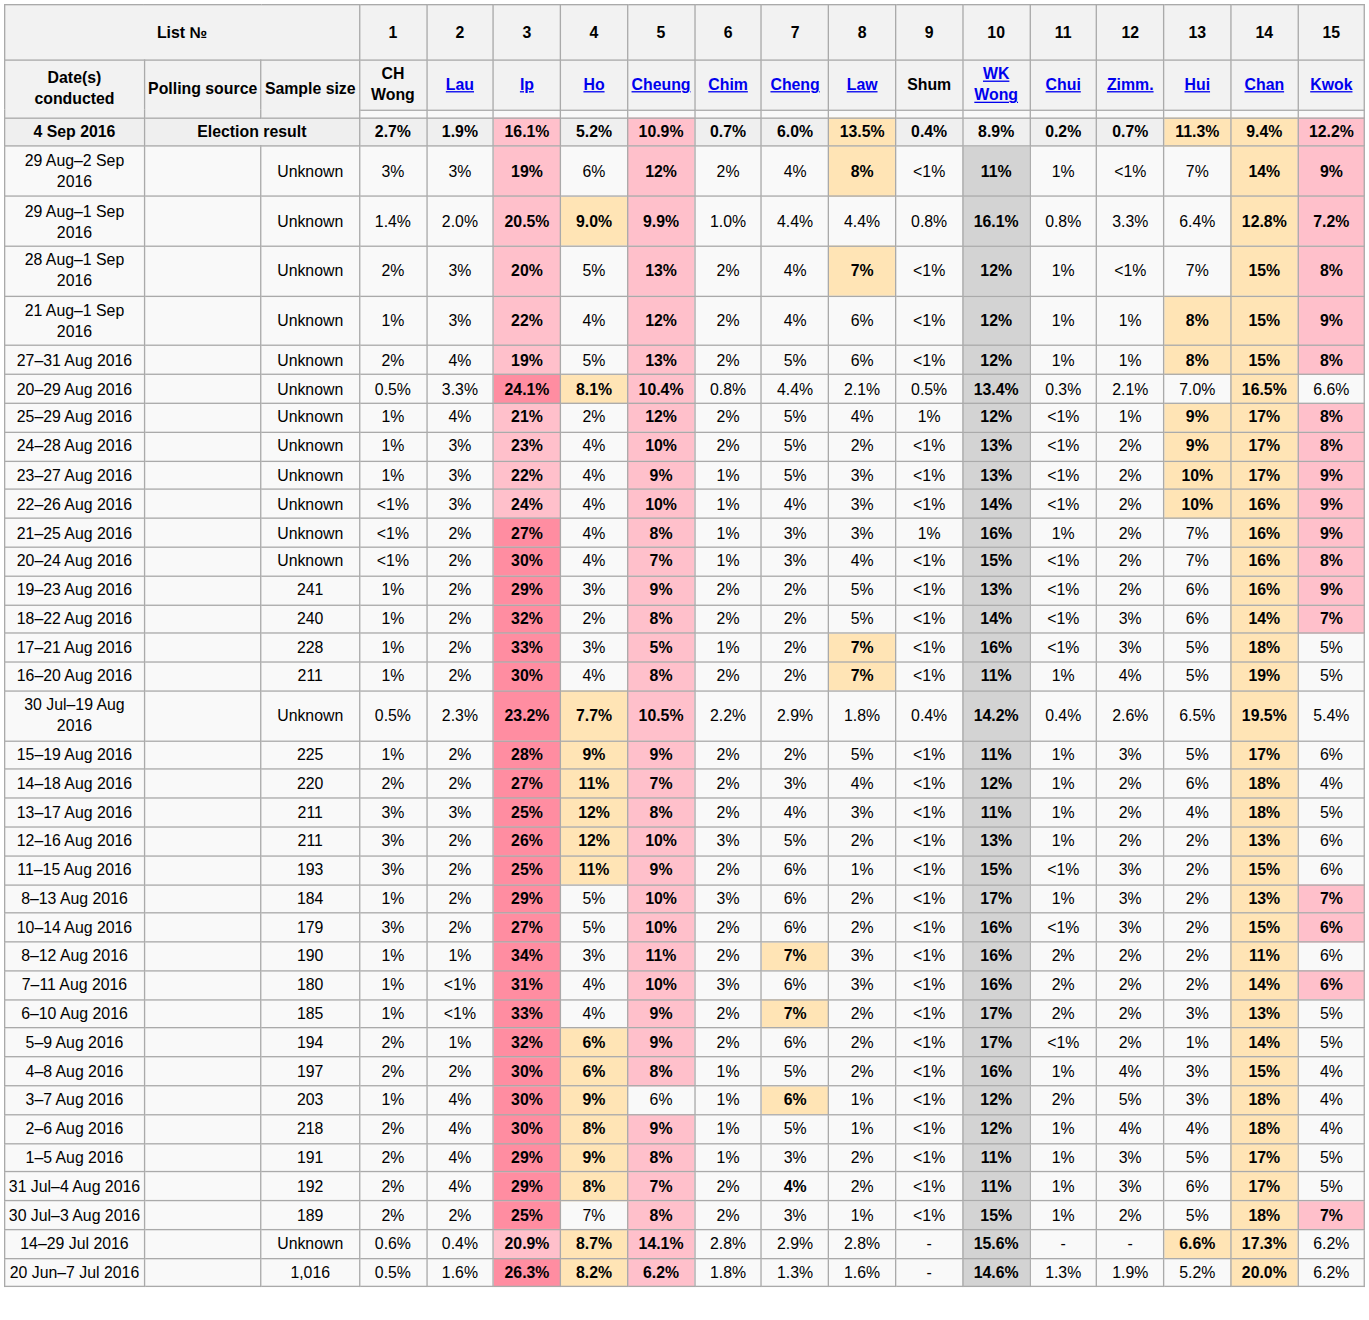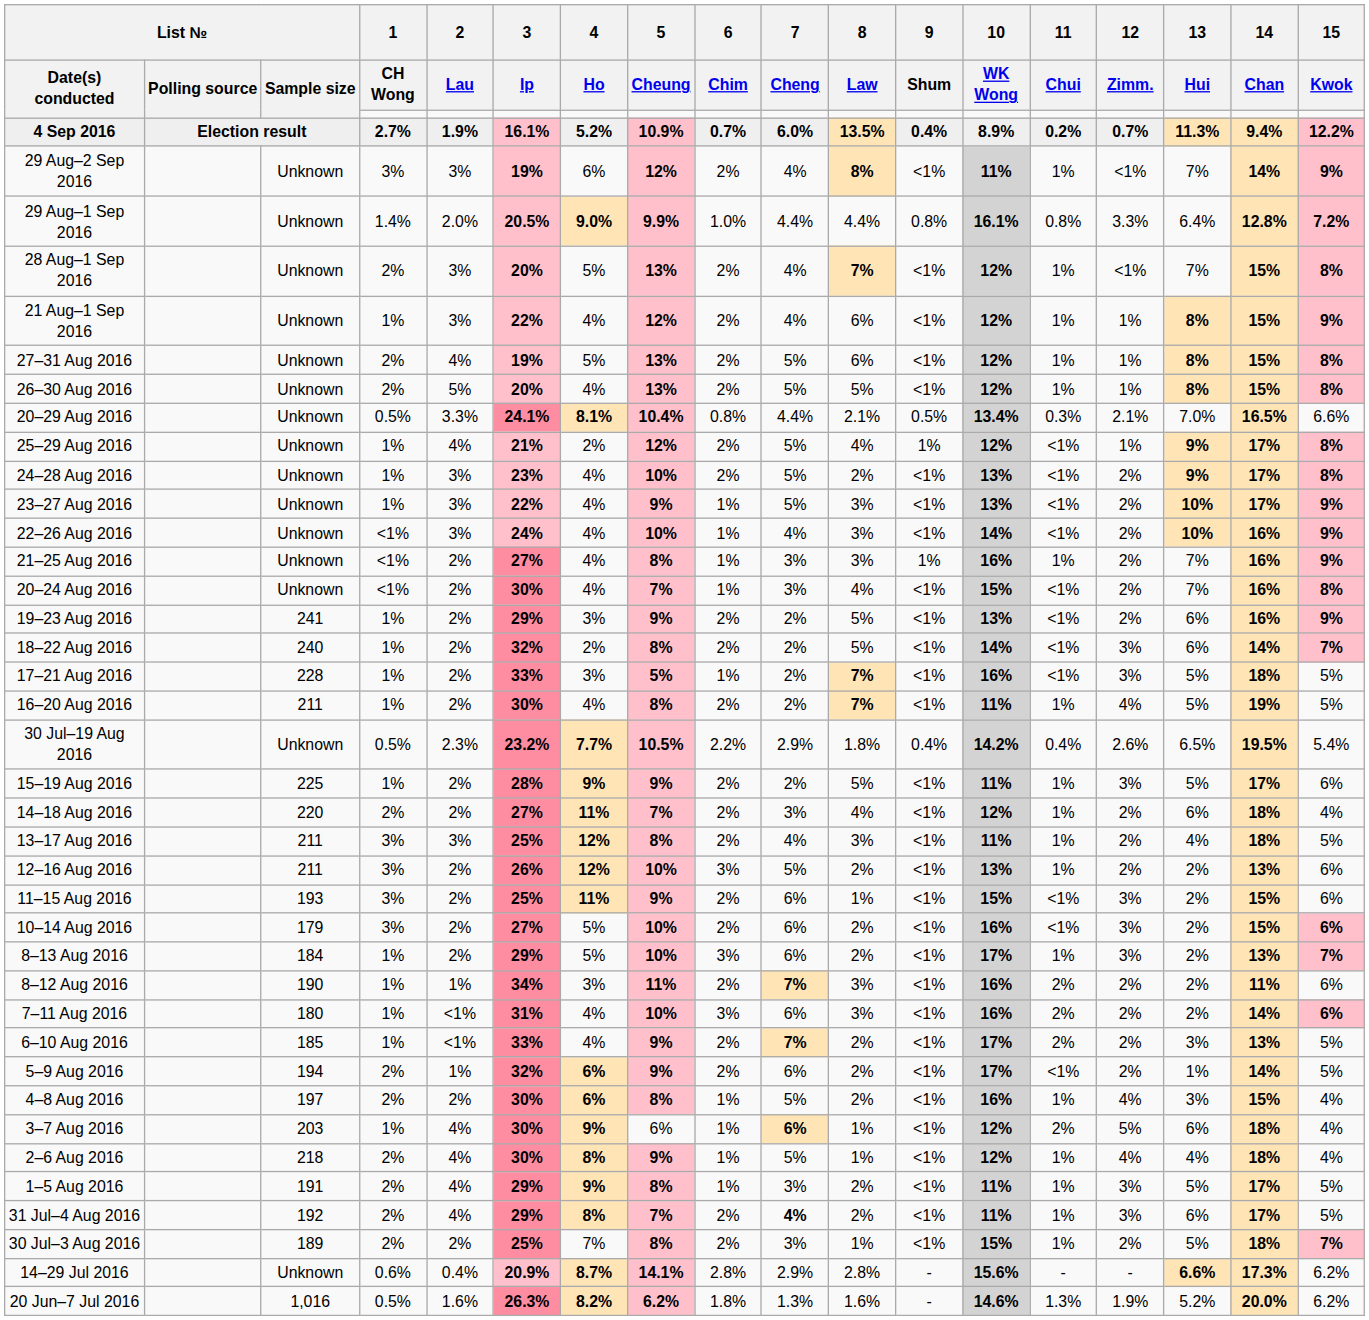+ row: 26–30 Aug 2016 | Unknown | 2% | 5% | 20% | 4% | 13% | 2% | 5% | 5% | <1% | 12% | 1% | 1% | 8% | 15% | 8%
rows swapped: 10–14 Aug 2016 <-> 8–13 Aug 2016
3–7 Aug 2016 | 13 / Hui: 3% -> 6%
